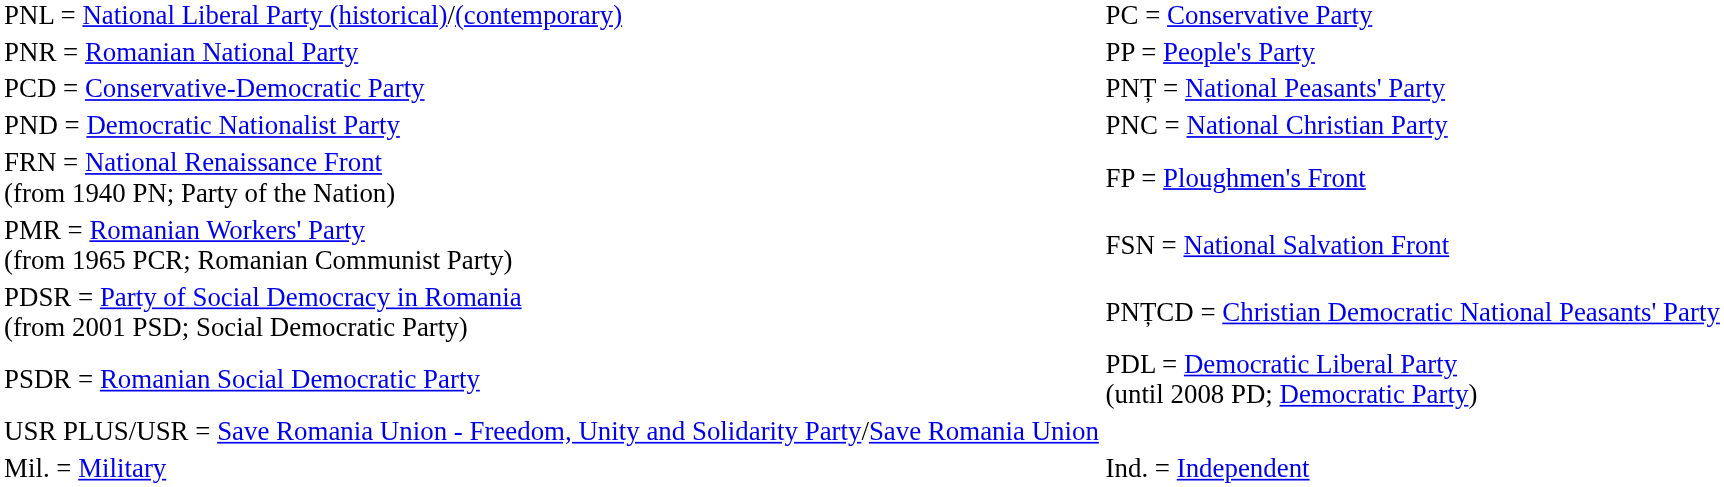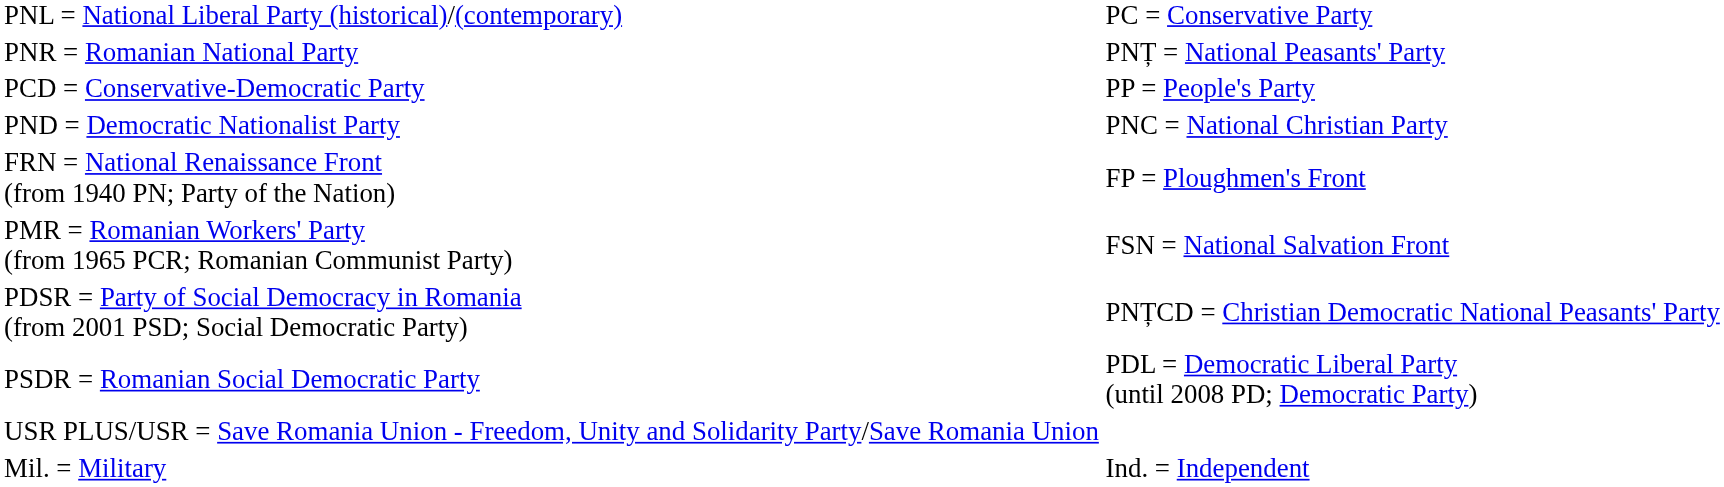PNR = Romanian National Party | column 2: PP = People's Party -> PNȚ = National Peasants' Party
PCD = Conservative-Democratic Party | column 2: PNȚ = National Peasants' Party -> PP = People's Party
